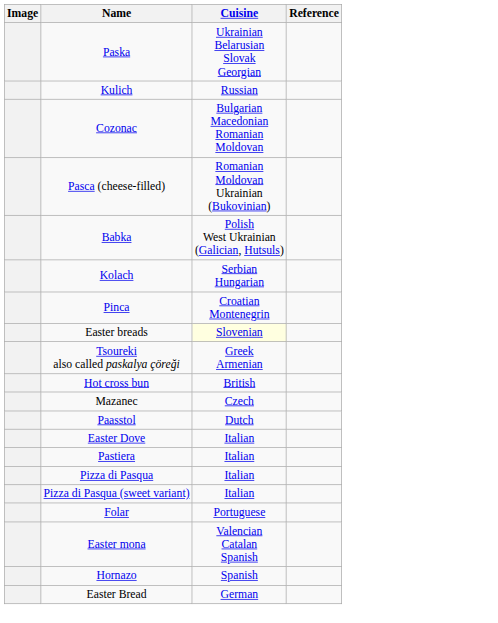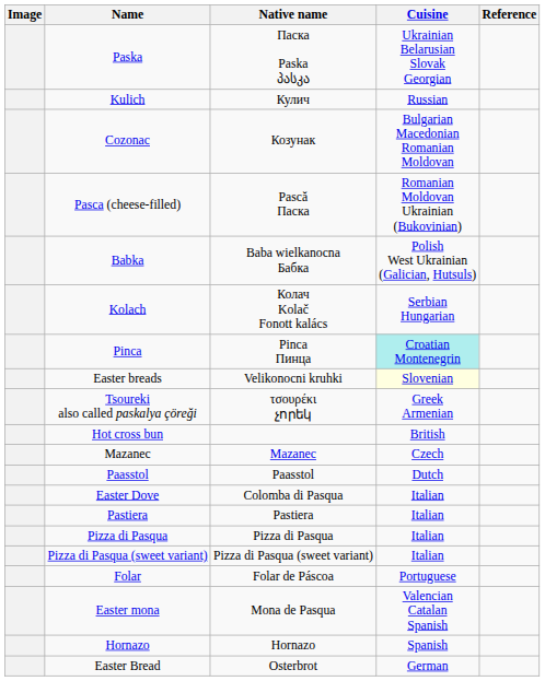+ column: Native name | Паска Paska პასკა | Кулич | Козунак | Pască Паска | Baba wielkanocna Бабка | Колач Kolač Fonott kalács | Pinca Пинца | Velikonocni kruhki | τσουρέκι չորեկ | Mazanec | Paasstol | Colomba di Pasqua | Pastiera | Pizza di Pasqua | Pizza di Pasqua (sweet variant) | Folar de Páscoa | Mona de Pasqua | Hornazo | Osterbrot
Pinca | Cuisine: no background -> paleturquoise background
